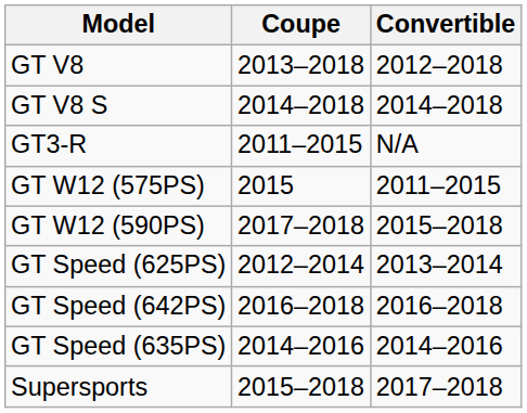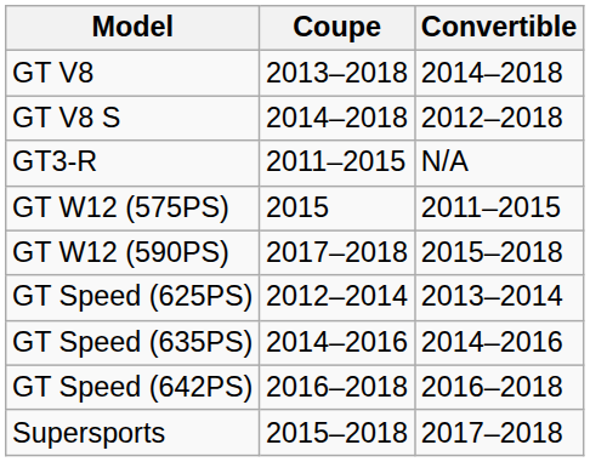GT V8 | Convertible: 2012–2018 -> 2014–2018
GT V8 S | Convertible: 2014–2018 -> 2012–2018
rows swapped: GT Speed (635PS) <-> GT Speed (642PS)
